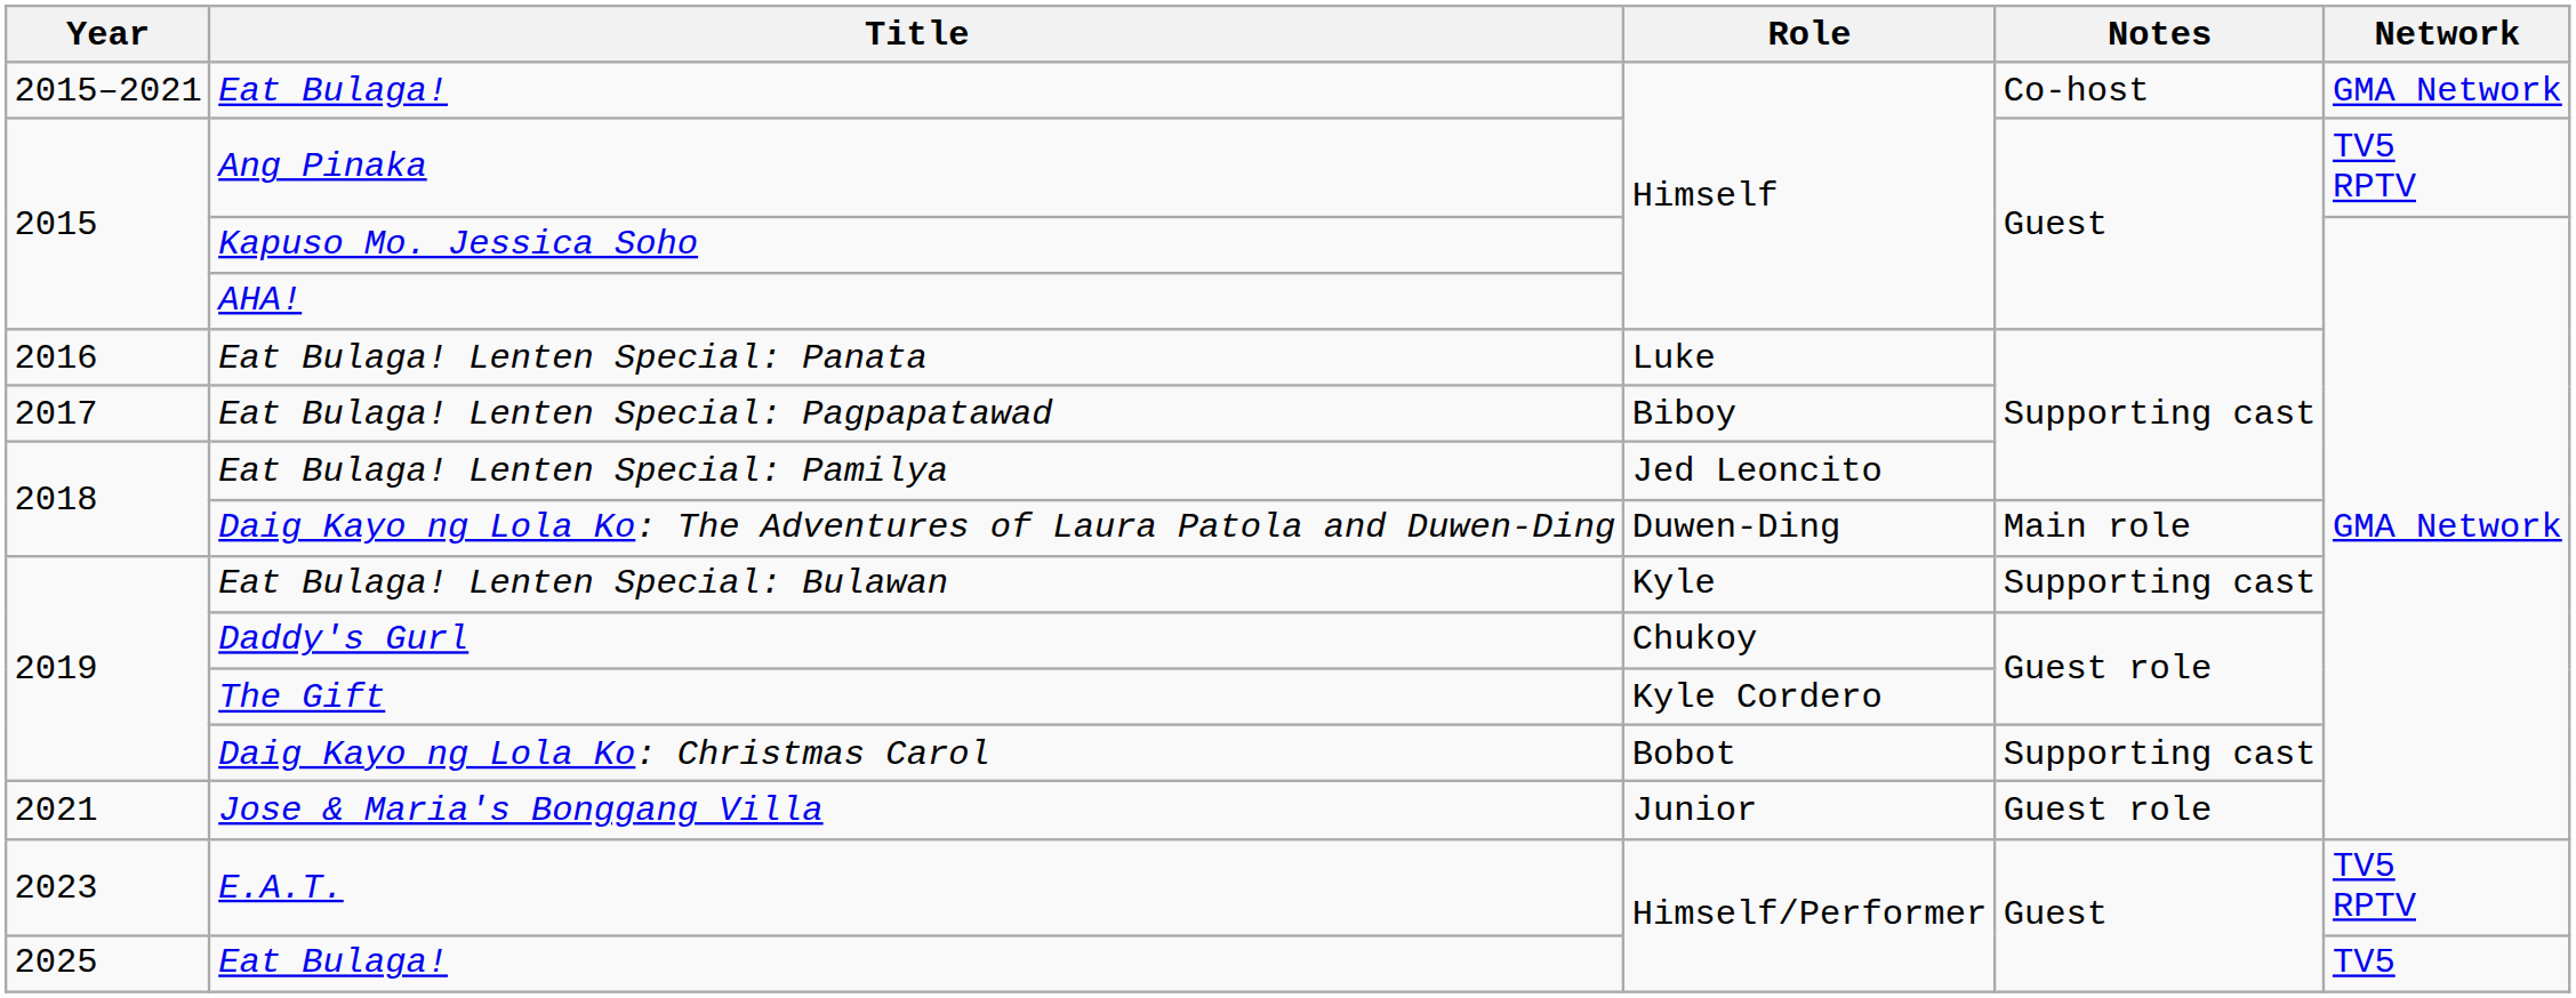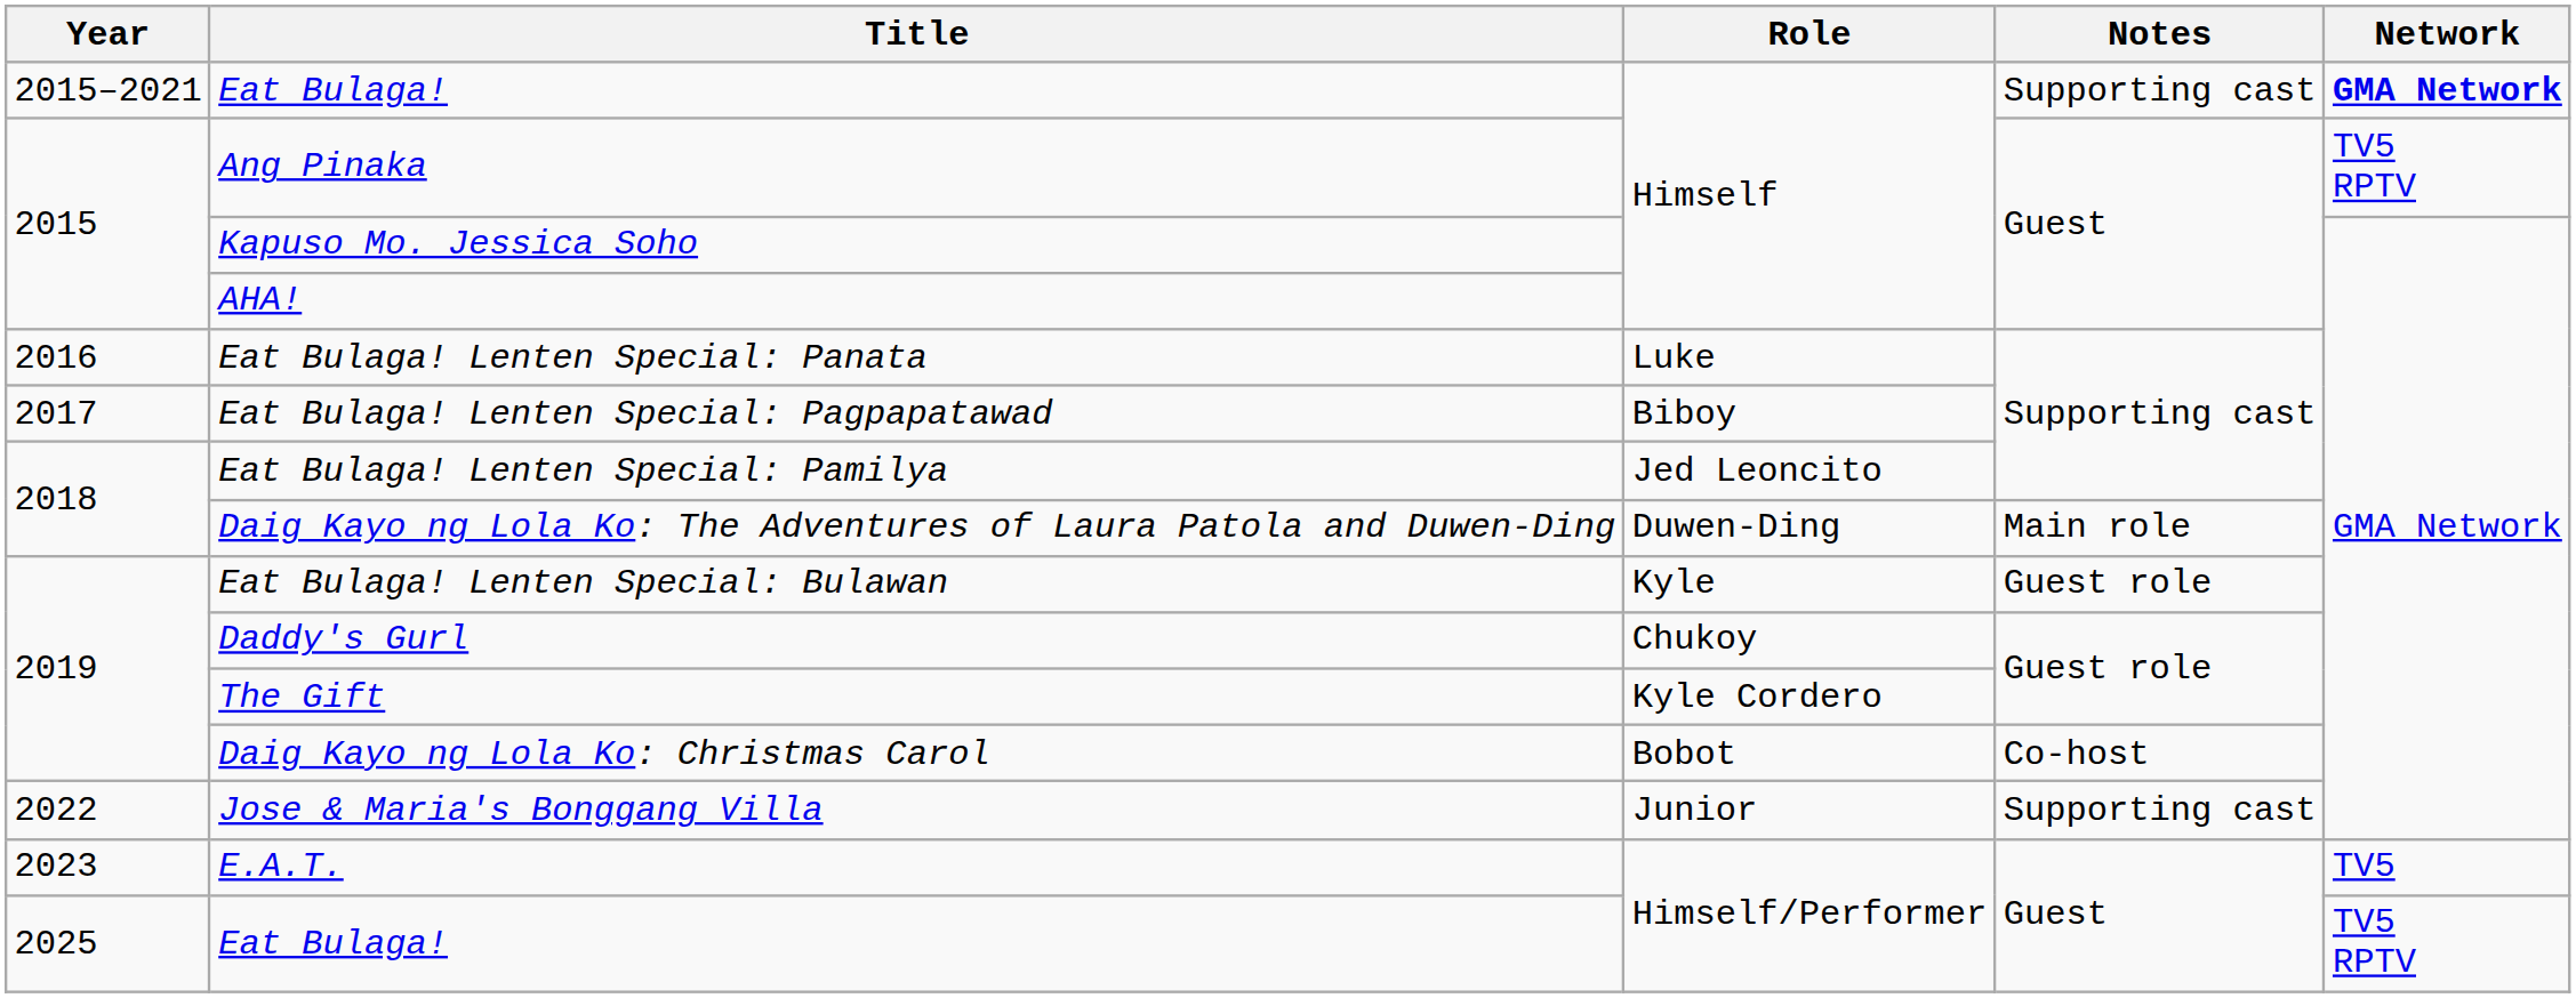Eat Bulaga! / Himself | Notes: Co-host -> Supporting cast
Eat Bulaga! / Himself | Network: normal -> bold
Eat Bulaga! Lenten Special: Bulawan | Notes: Supporting cast -> Guest role
Daig Kayo ng Lola Ko: Christmas Carol | Notes: Supporting cast -> Co-host
Jose & Maria's Bonggang Villa | Year: 2021 -> 2022
Jose & Maria's Bonggang Villa | Notes: Guest role -> Supporting cast
E.A.T. | Network: TV5 RPTV -> TV5
Eat Bulaga! / Himself/Performer | Network: TV5 -> TV5 RPTV
